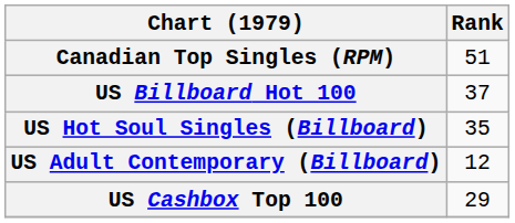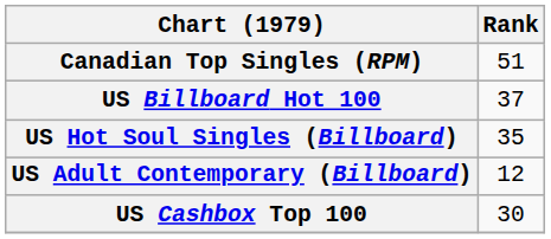US Cashbox Top 100 | Rank: 29 -> 30
